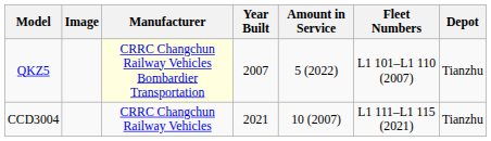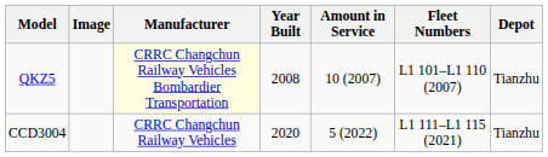QKZ5 | Year Built: 2007 -> 2008
QKZ5 | Amount in Service: 5 (2022) -> 10 (2007)
CCD3004 | Year Built: 2021 -> 2020
CCD3004 | Amount in Service: 10 (2007) -> 5 (2022)
